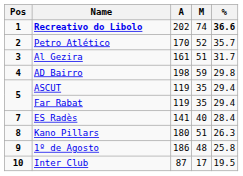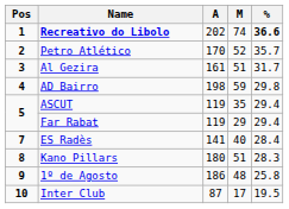Far Rabat | M: 35 -> 29
Kano Pillars | %: 26.3 -> 28.3
